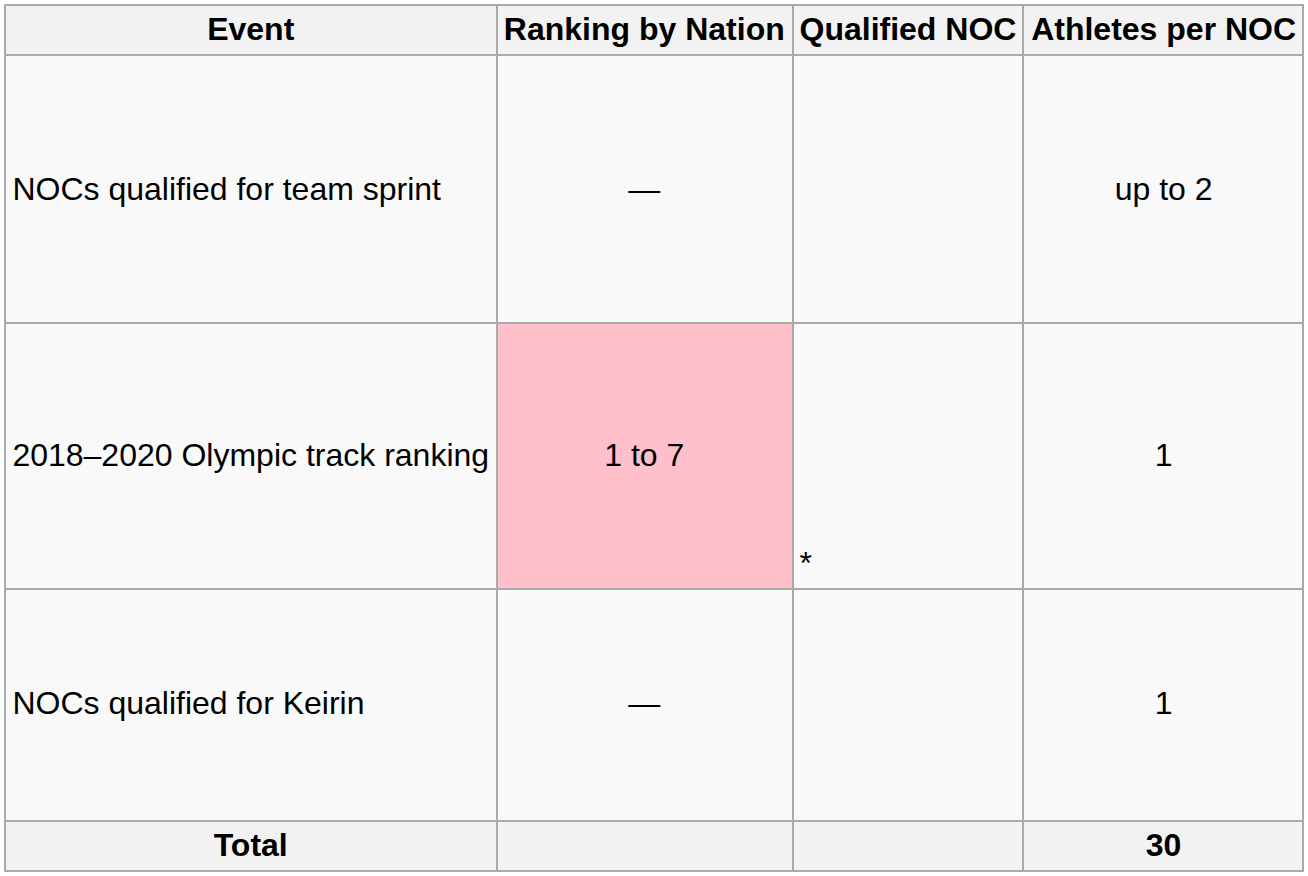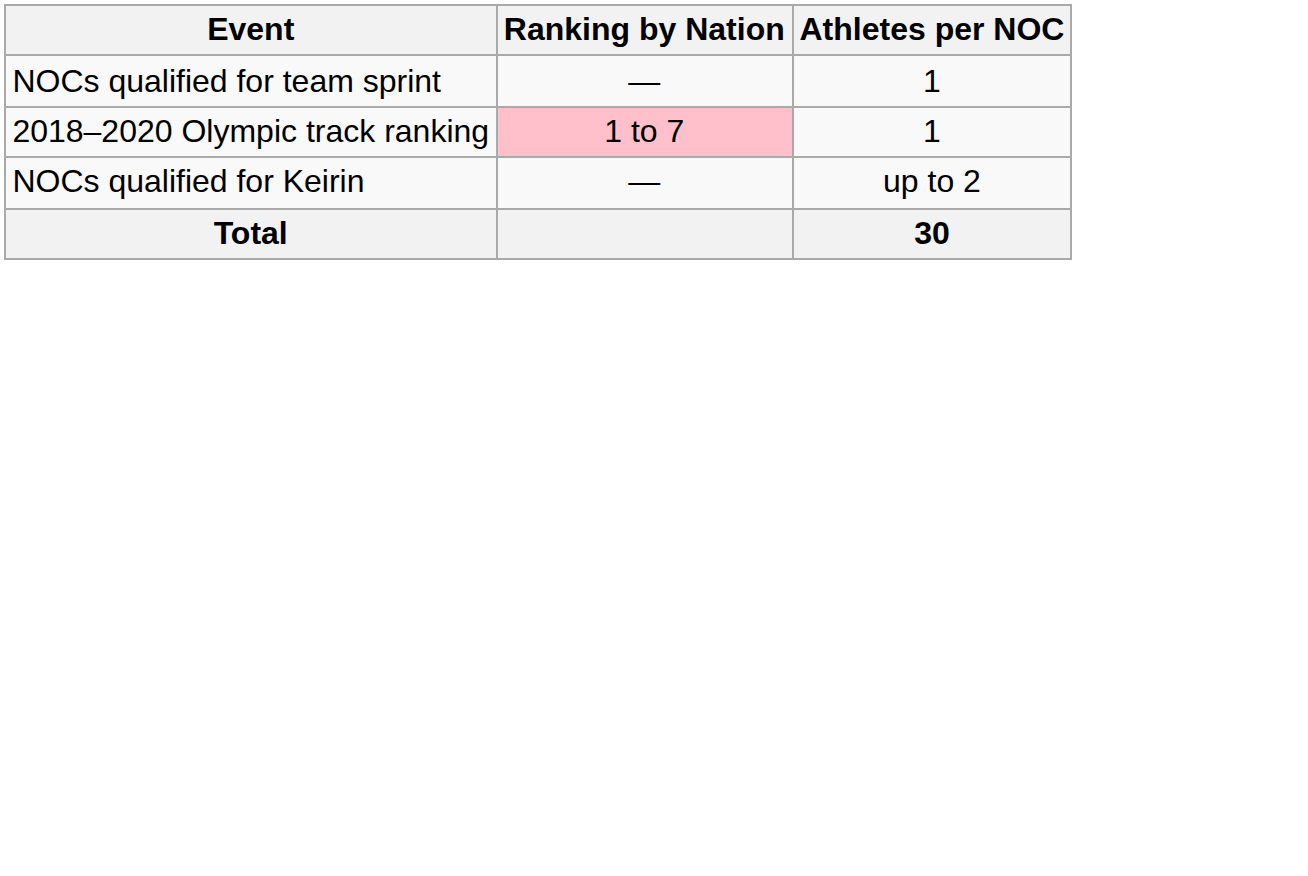- column: Qualified NOC | *
NOCs qualified for team sprint | Athletes per NOC: up to 2 -> 1
NOCs qualified for Keirin | Athletes per NOC: 1 -> up to 2
